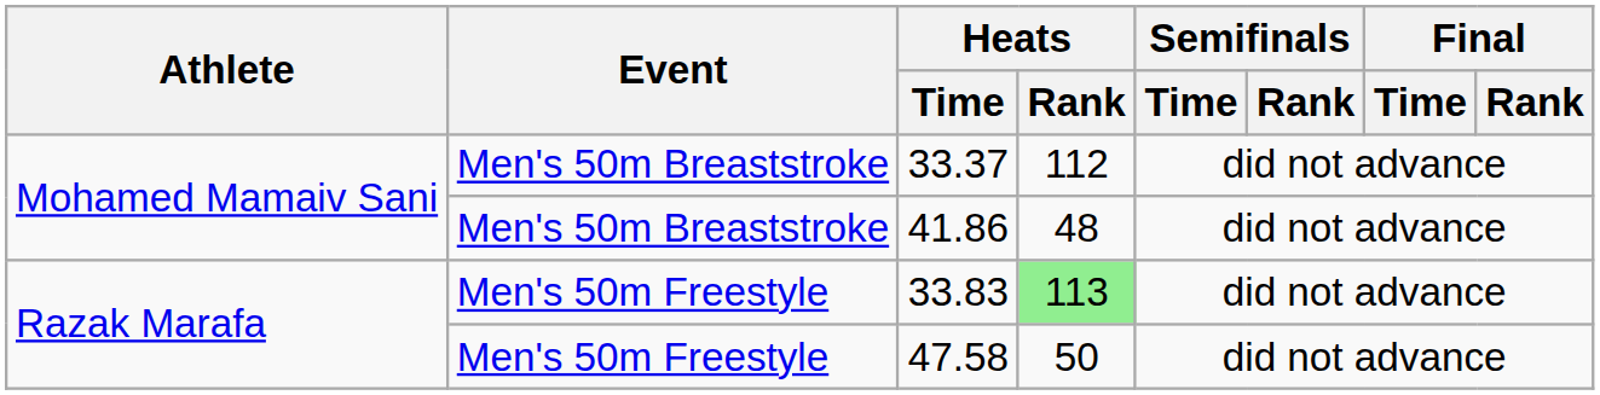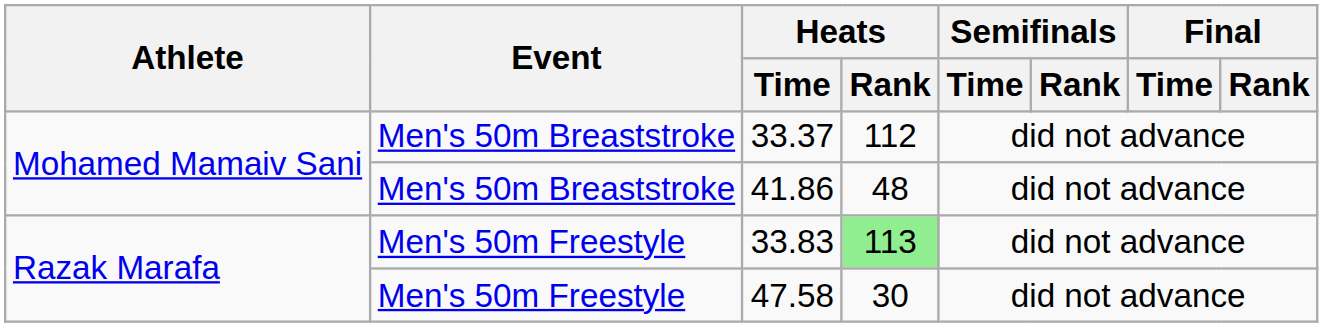47.58 | Heats / Rank: 50 -> 30
